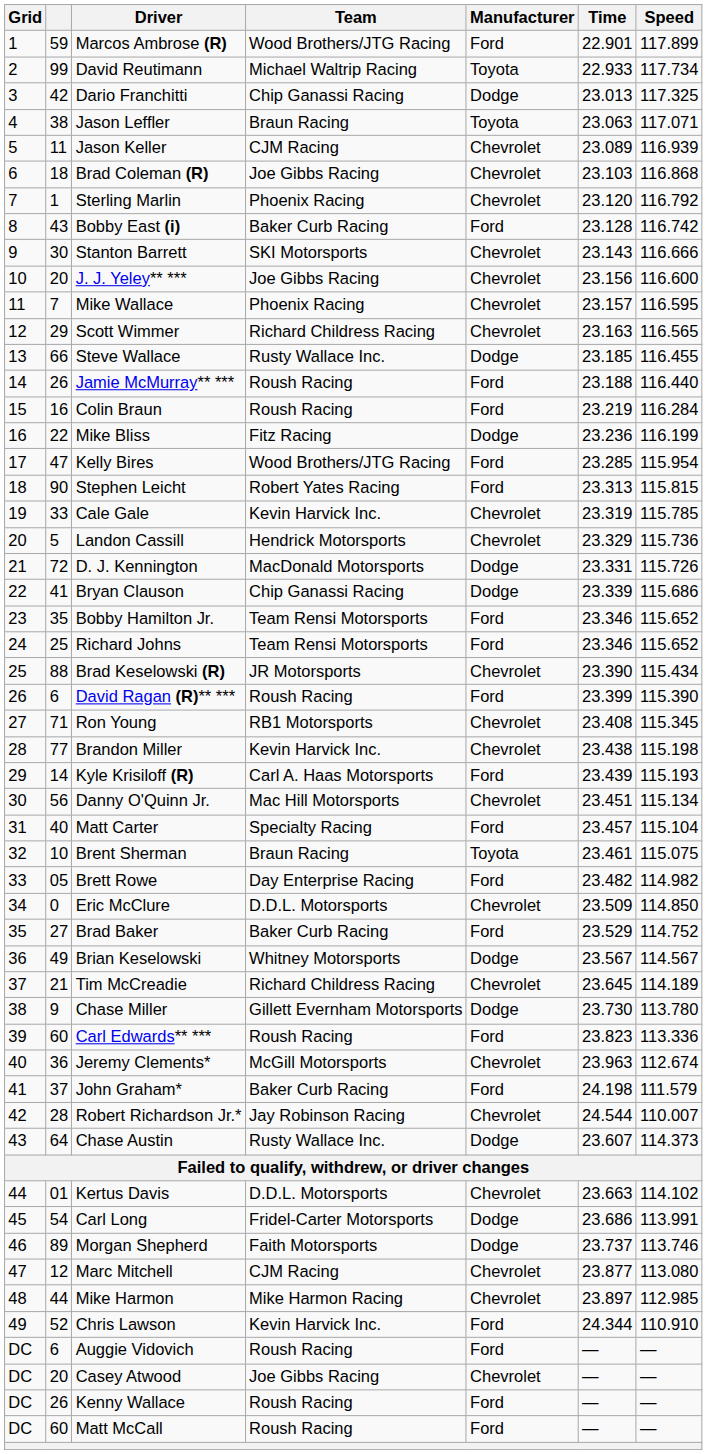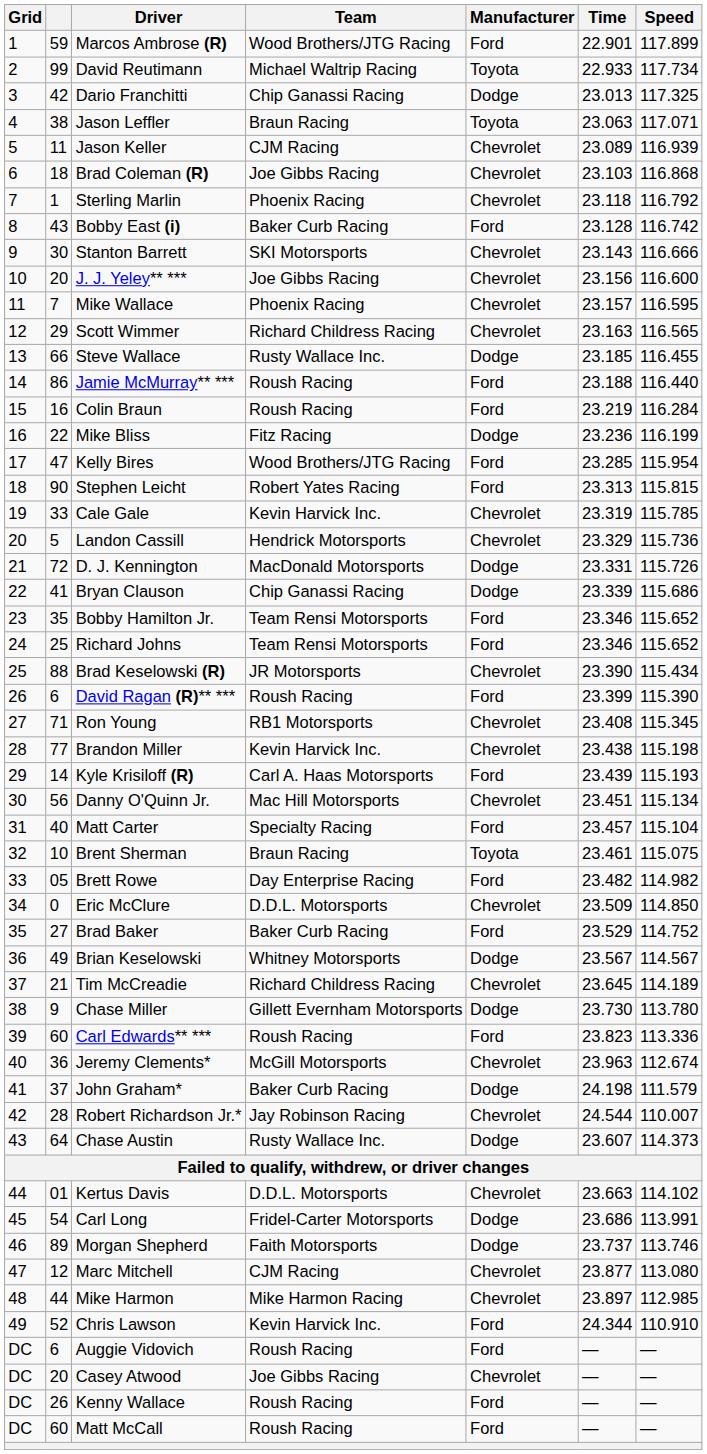Sterling Marlin | Time: 23.120 -> 23.118
Jamie McMurray** *** | column 2: 26 -> 86
John Graham* | Manufacturer: Ford -> Dodge
